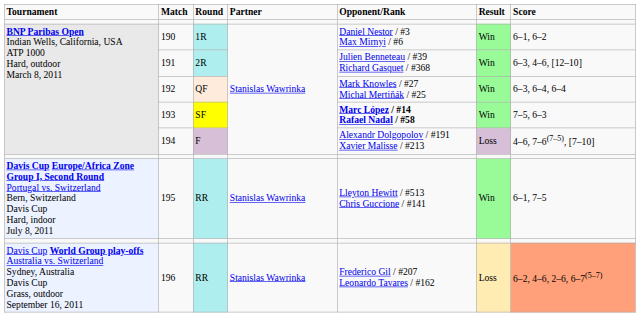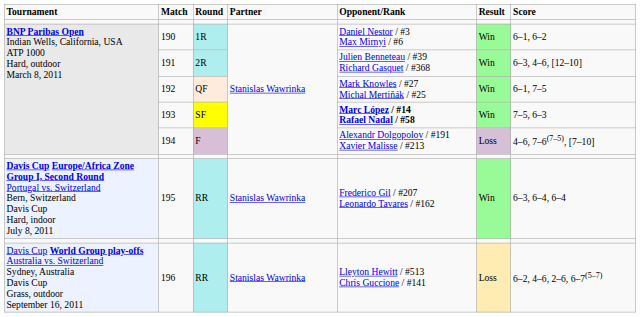192 | column 7: 6–3, 6–4, 6–4 -> 6–1, 7–5
195 | column 5: Lleyton Hewitt / #513 Chris Guccione / #141 -> Frederico Gil / #207 Leonardo Tavares / #162
195 | column 7: 6–1, 7–5 -> 6–3, 6–4, 6–4
196 | column 5: Frederico Gil / #207 Leonardo Tavares / #162 -> Lleyton Hewitt / #513 Chris Guccione / #141
196 | column 7: lightsalmon background -> no background
